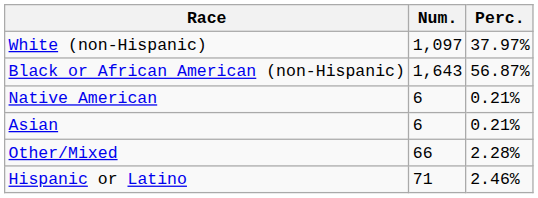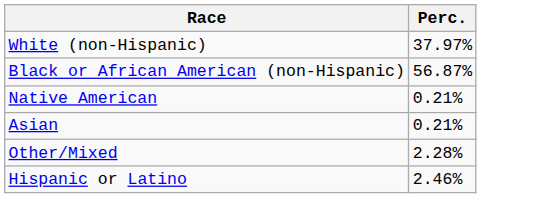- column: Num. | 1,097 | 1,643 | 6 | 6 | 66 | 71
